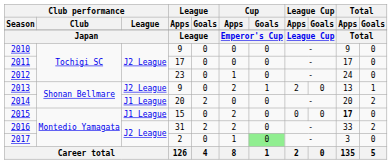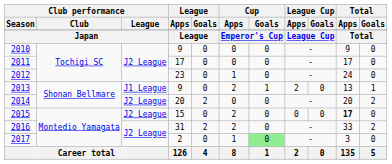2013 | Club performance / League: J2 League -> J1 League
2014 | Club performance / League: J1 League -> J2 League
2015 | Club performance / League: J1 League -> J2 League
